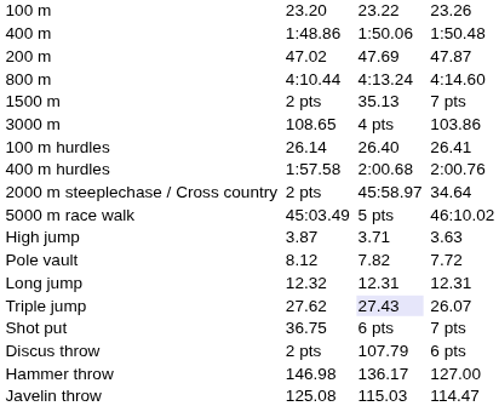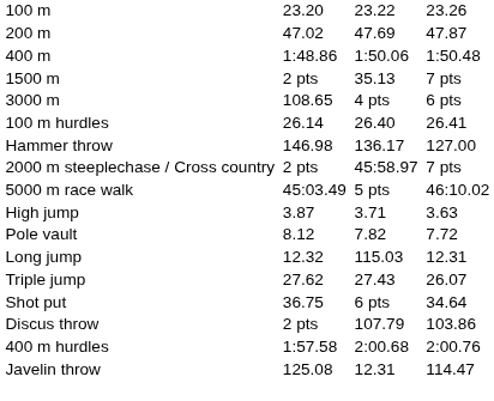rows swapped: 200 m <-> 400 m
- row: 800 m | 4:10.44 | 4:13.24 | 4:14.60
3000 m | column 7: 103.86 -> 6 pts
rows swapped: 400 m hurdles <-> Hammer throw
2000 m steeplechase / Cross country | column 7: 34.64 -> 7 pts
Long jump | column 5: 12.31 -> 115.03
Triple jump | column 5: lavender background -> no background
Shot put | column 7: 7 pts -> 34.64
Discus throw | column 7: 6 pts -> 103.86
Javelin throw | column 5: 115.03 -> 12.31
